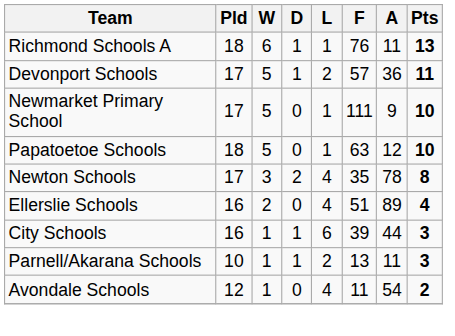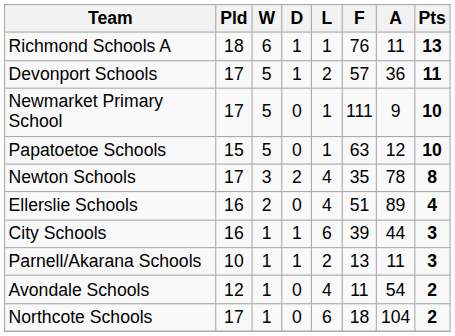Papatoetoe Schools | Pld: 18 -> 15
+ row: Northcote Schools | 17 | 1 | 0 | 6 | 18 | 104 | 2
